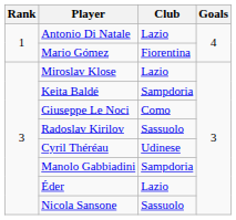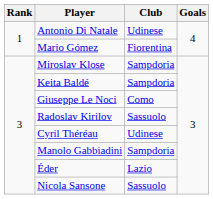Antonio Di Natale | Club: Lazio -> Udinese
Miroslav Klose | Club: Lazio -> Sampdoria
